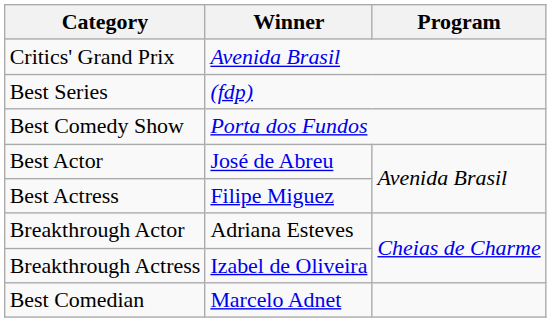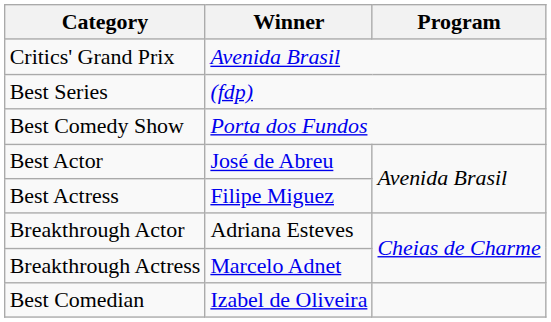Breakthrough Actress | Winner: Izabel de Oliveira -> Marcelo Adnet
Best Comedian | Winner: Marcelo Adnet -> Izabel de Oliveira
